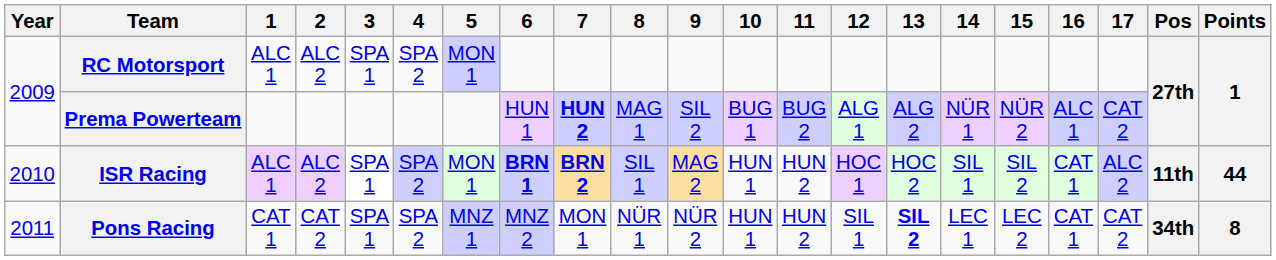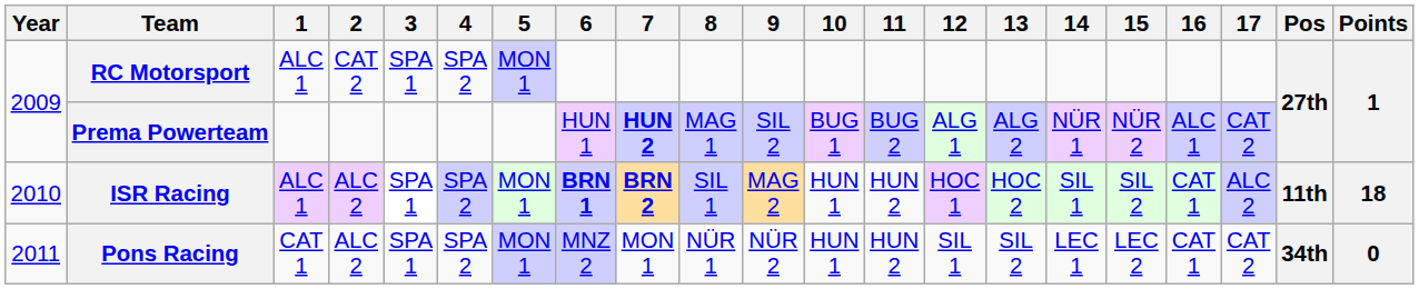RC Motorsport | 2: ALC 2 -> CAT 2
ISR Racing | Points: 44 -> 18
Pons Racing | 2: CAT 2 -> ALC 2
Pons Racing | 5: MNZ 1 -> MON 1
Pons Racing | 13: bold -> normal
Pons Racing | Points: 8 -> 0
